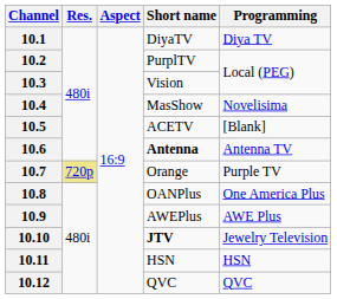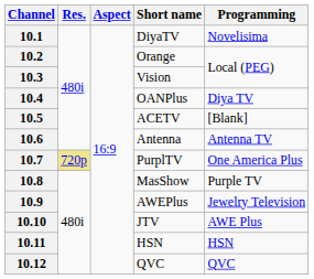10.1 | Programming: Diya TV -> Novelisima
10.2 | Short name: PurplTV -> Orange
10.4 | Short name: MasShow -> OANPlus
10.4 | Programming: Novelisima -> Diya TV
10.6 | Short name: bold -> normal
10.7 | Short name: Orange -> PurplTV
10.7 | Programming: Purple TV -> One America Plus
10.8 | Short name: OANPlus -> MasShow
10.8 | Programming: One America Plus -> Purple TV
10.9 | Programming: AWE Plus -> Jewelry Television
10.10 | Short name: bold -> normal
10.10 | Programming: Jewelry Television -> AWE Plus
